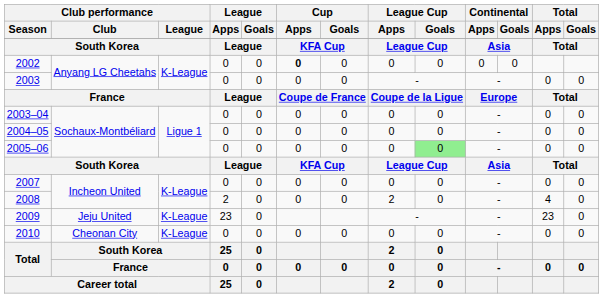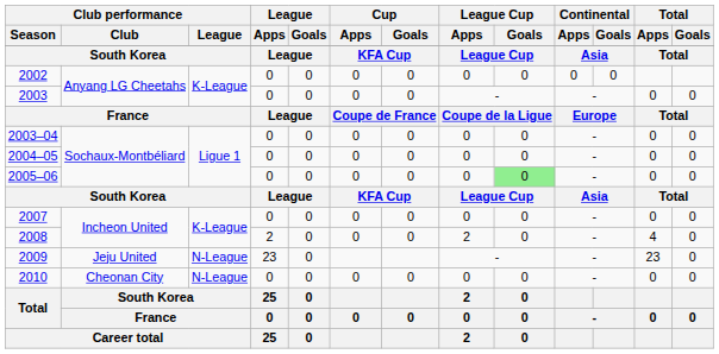2002 | Cup / Apps: bold -> normal
2009 | Club performance / League: K-League -> N-League
2010 | Club performance / League: K-League -> N-League
